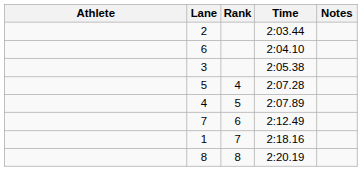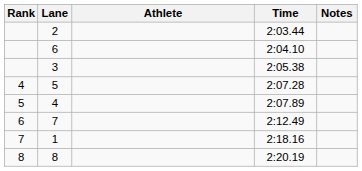columns swapped: Rank <-> Athlete
